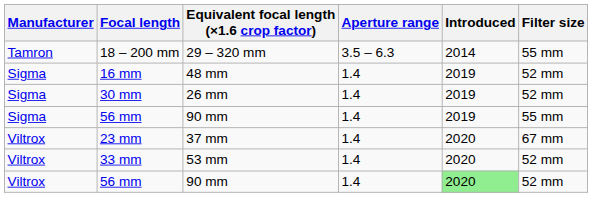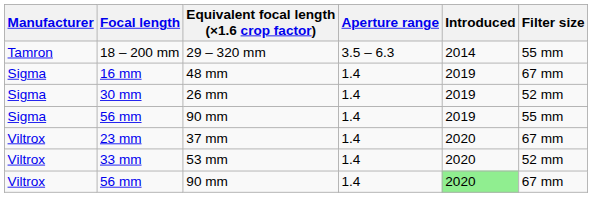16 mm | Filter size: 52 mm -> 67 mm
Viltrox / 56 mm | Filter size: 52 mm -> 67 mm
